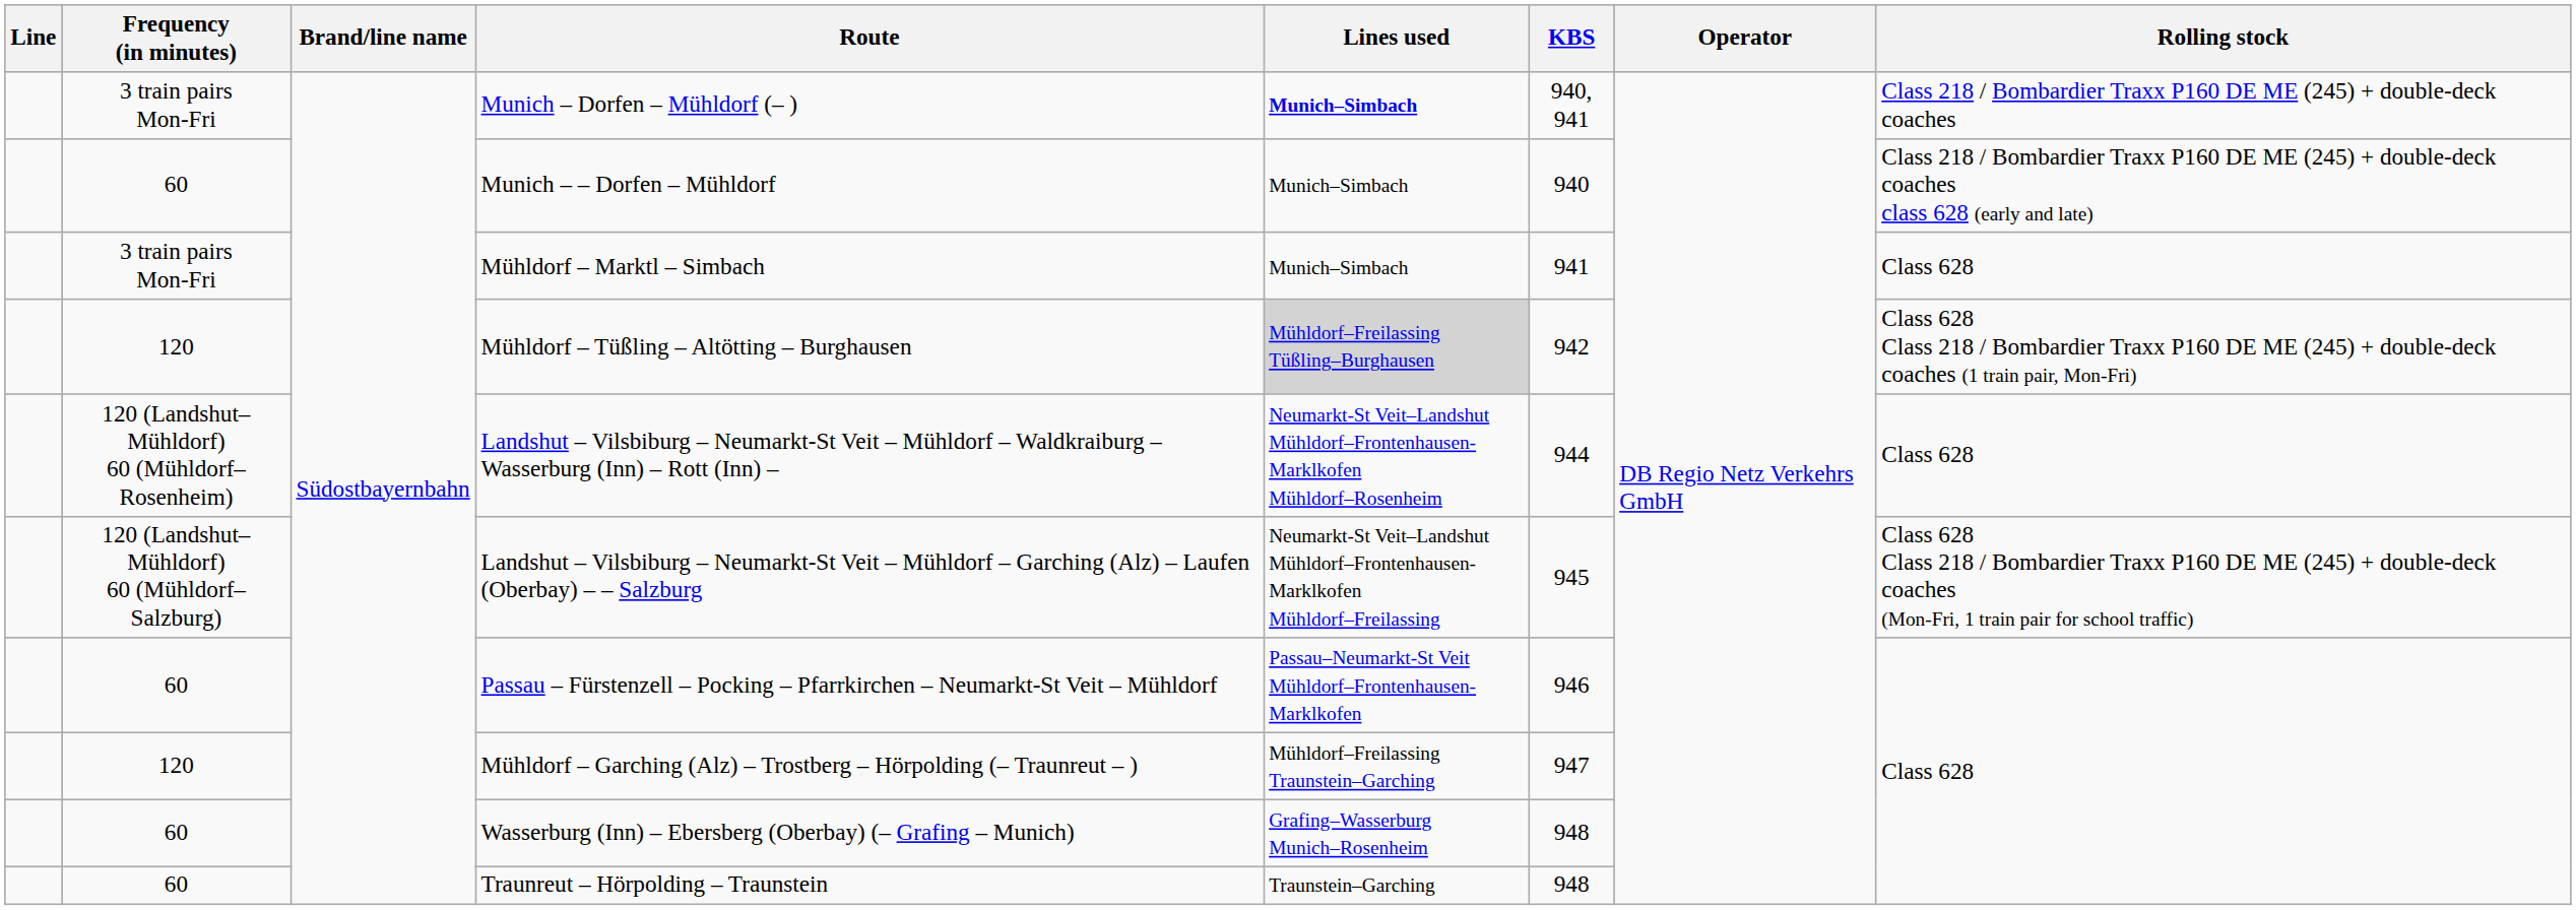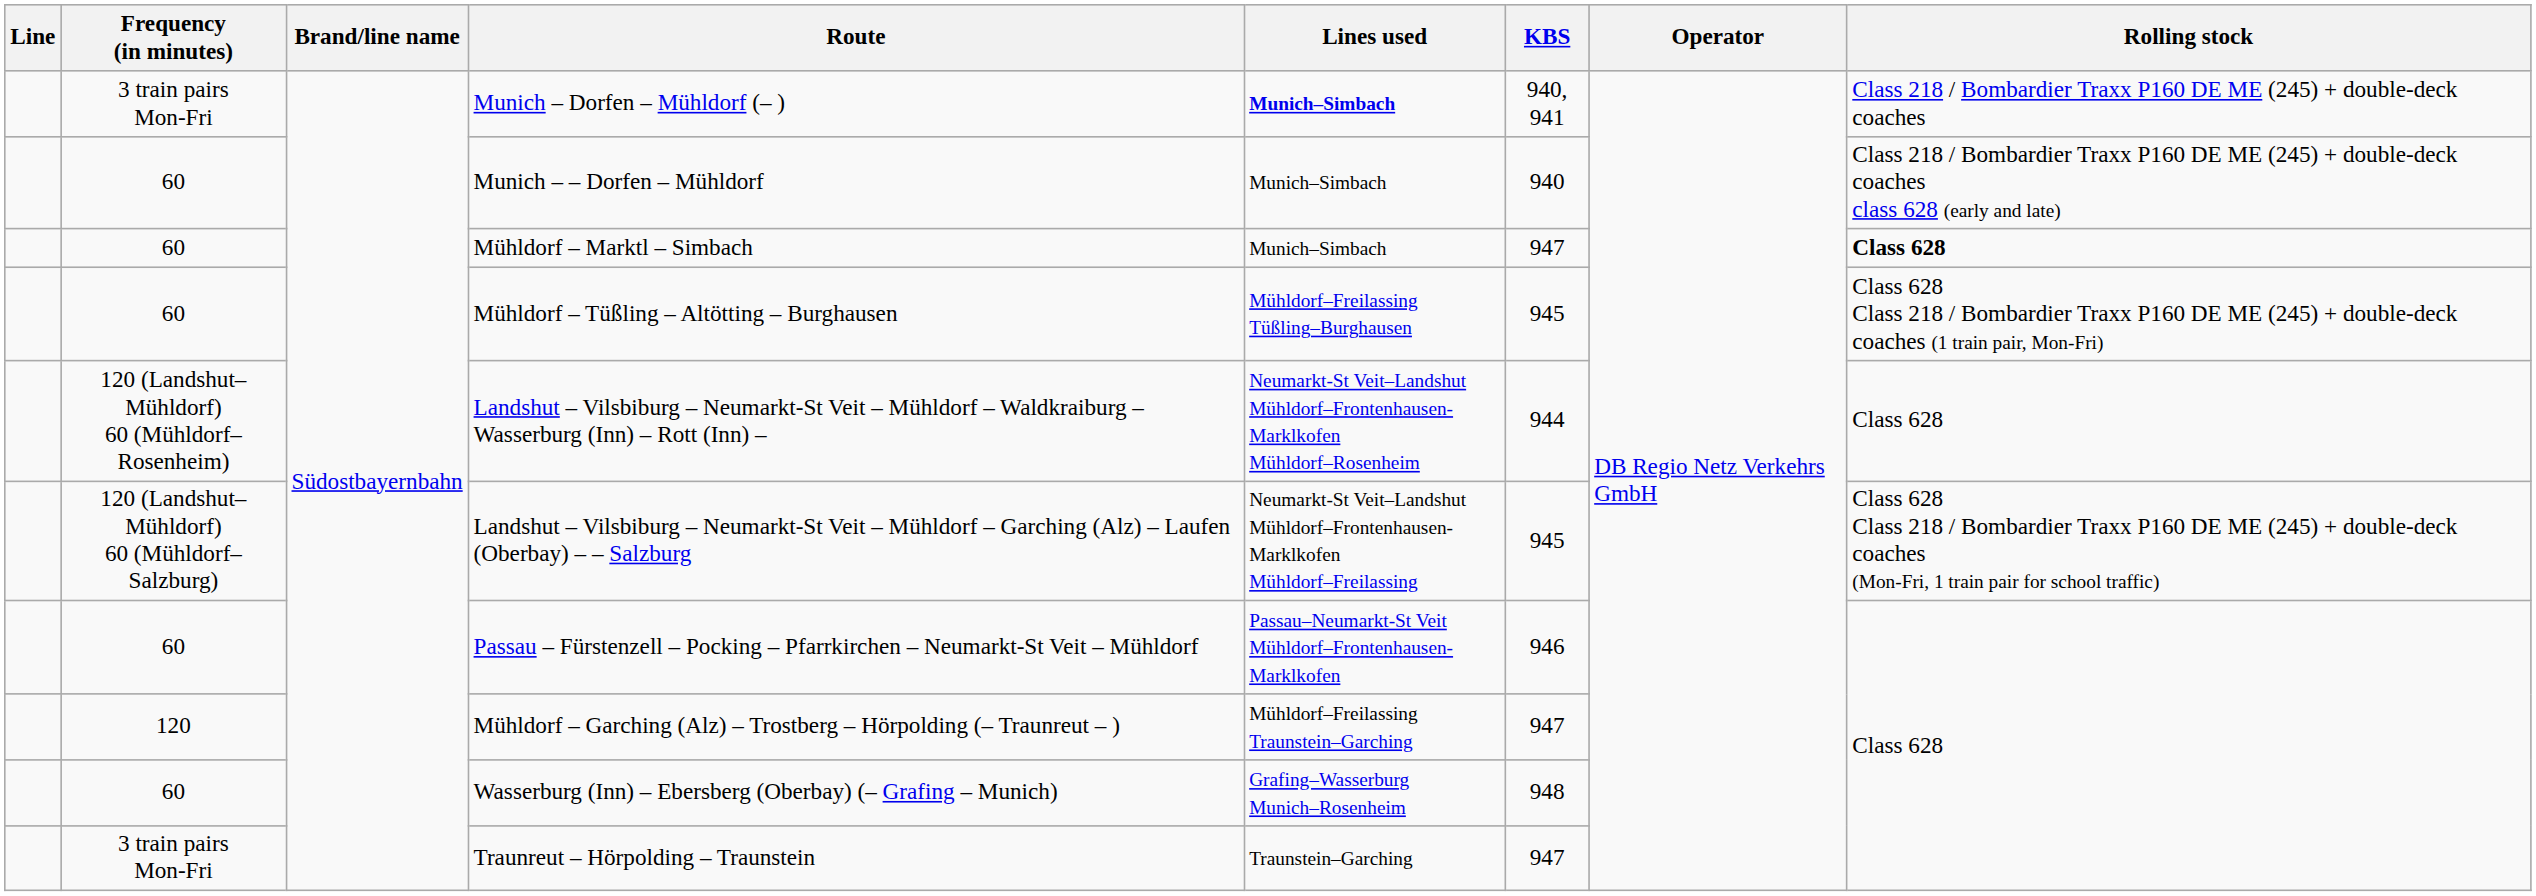Mühldorf – Marktl – Simbach | Frequency (in minutes): 3 train pairs Mon-Fri -> 60
Mühldorf – Marktl – Simbach | KBS: 941 -> 947
Mühldorf – Marktl – Simbach | Rolling stock: normal -> bold
Mühldorf – Tüßling – Altötting – Burghausen | Frequency (in minutes): 120 -> 60
Mühldorf – Tüßling – Altötting – Burghausen | Lines used: lightgrey background -> no background
Mühldorf – Tüßling – Altötting – Burghausen | KBS: 942 -> 945
Traunreut – Hörpolding – Traunstein | Frequency (in minutes): 60 -> 3 train pairs Mon-Fri
Traunreut – Hörpolding – Traunstein | KBS: 948 -> 947
